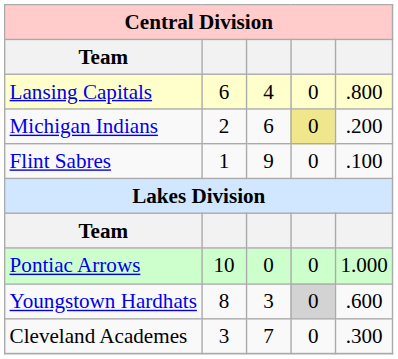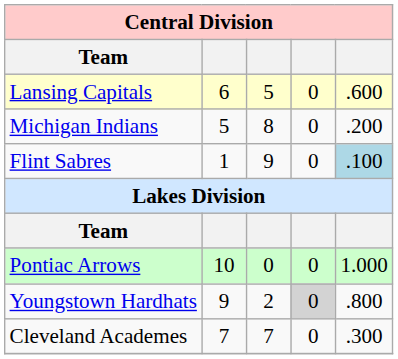Lansing Capitals | column 3: 4 -> 5
Lansing Capitals | column 5: .800 -> .600
Michigan Indians | column 2: 2 -> 5
Michigan Indians | column 3: 6 -> 8
Michigan Indians | column 4: khaki background -> no background
Flint Sabres | column 5: no background -> lightblue background
Youngstown Hardhats | column 2: 8 -> 9
Youngstown Hardhats | column 3: 3 -> 2
Youngstown Hardhats | column 5: .600 -> .800
Cleveland Academes | column 2: 3 -> 7
